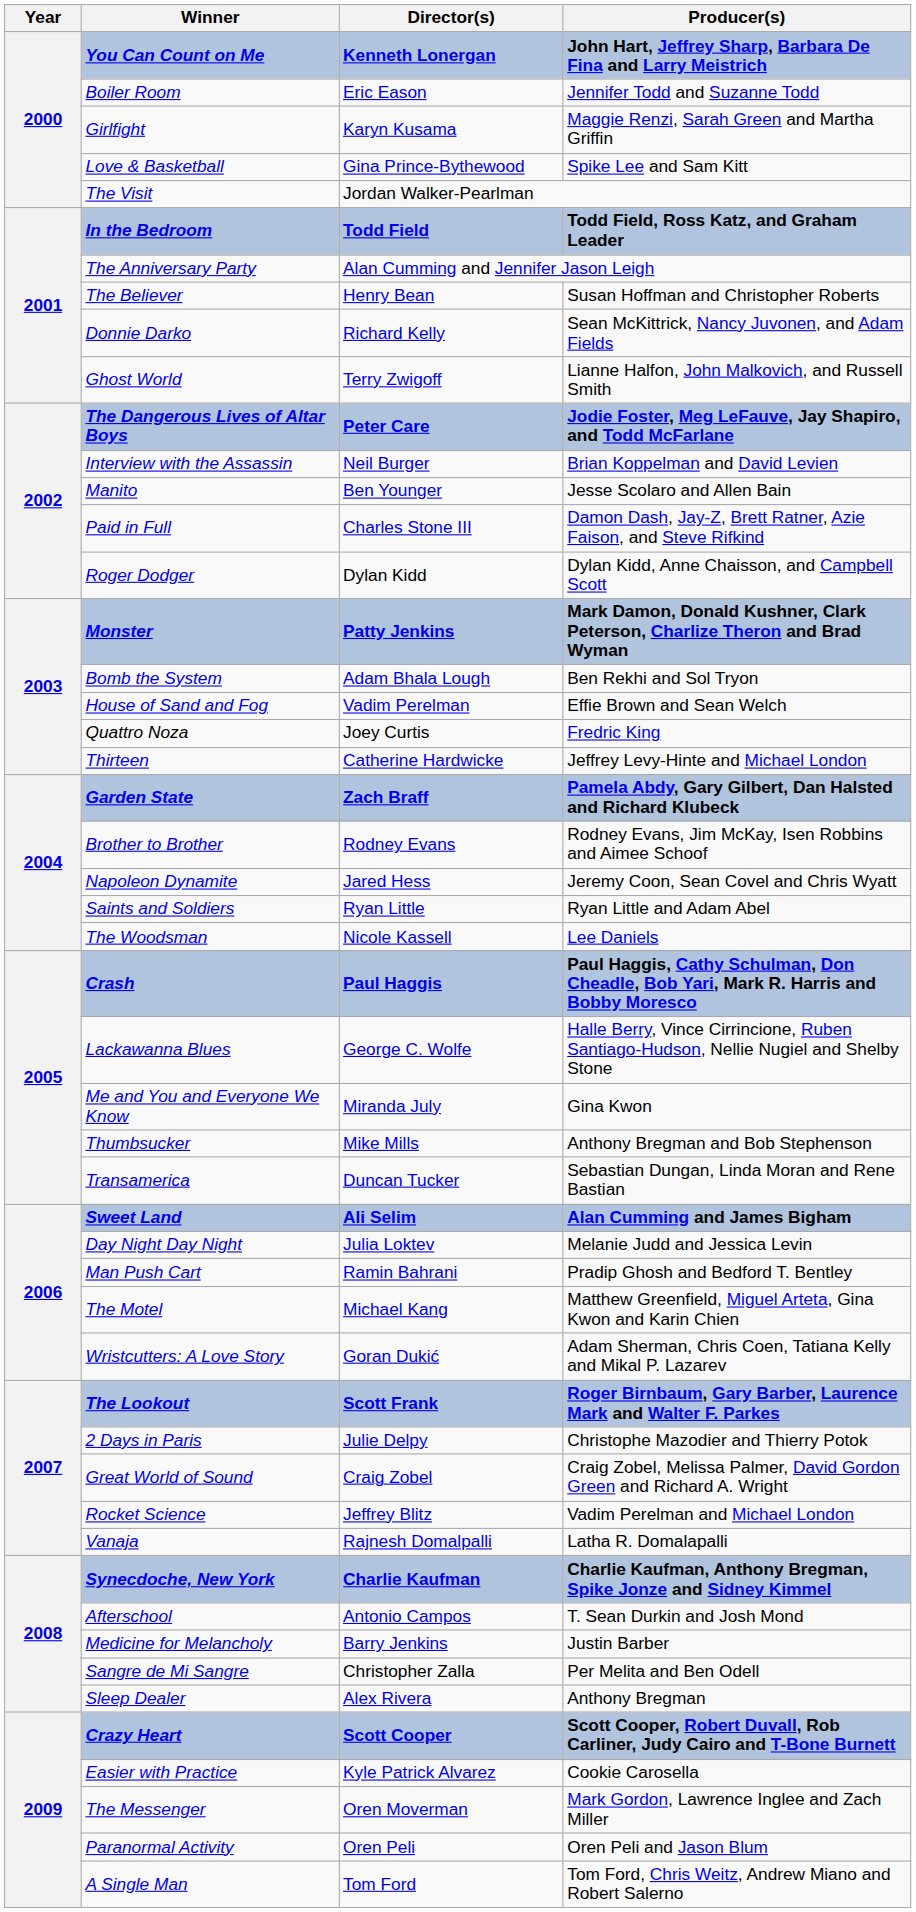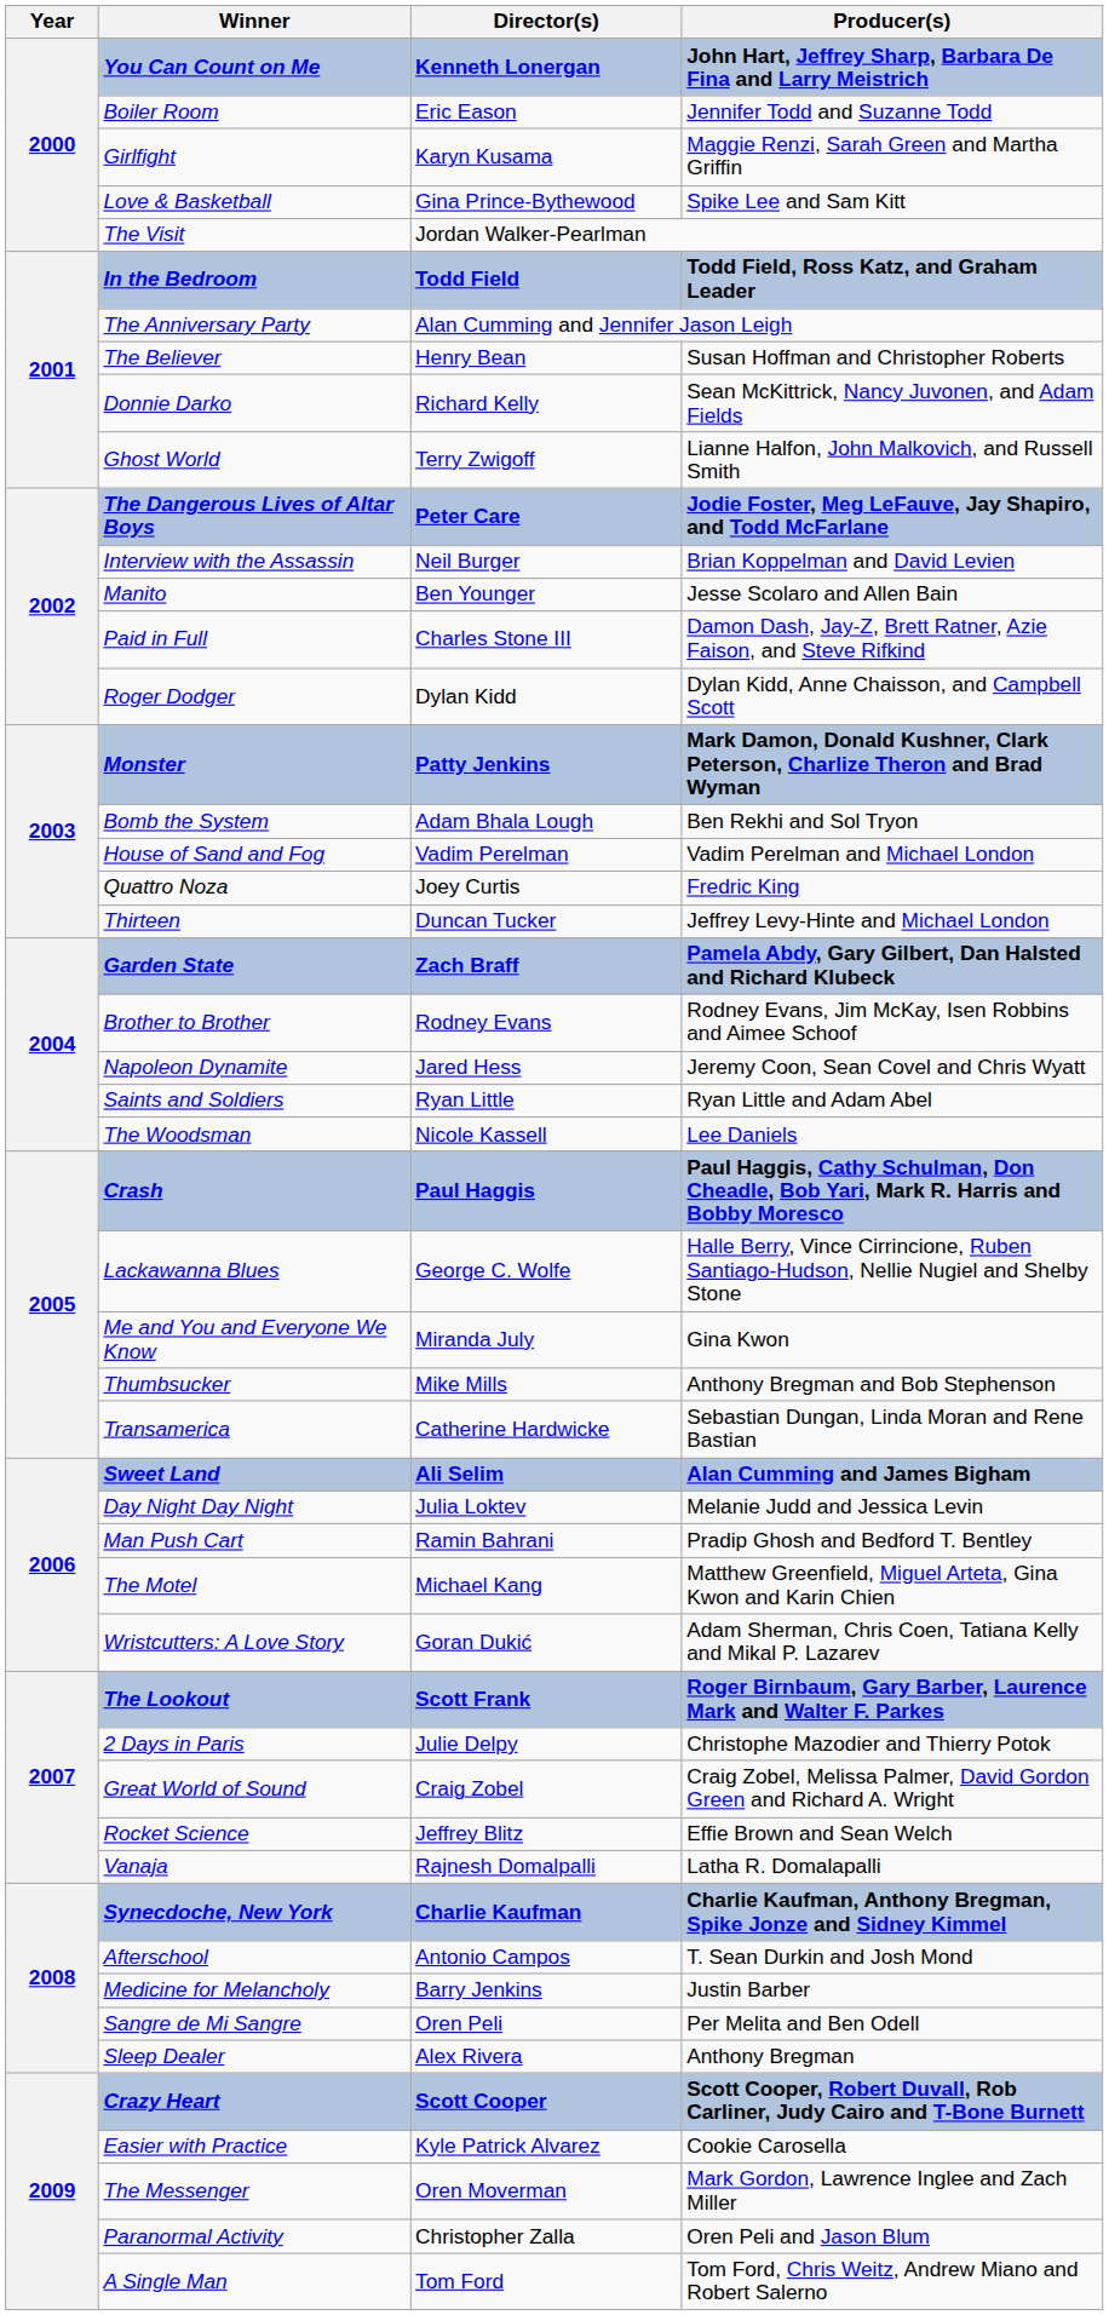House of Sand and Fog | Producer(s): Effie Brown and Sean Welch -> Vadim Perelman and Michael London
Thirteen | Director(s): Catherine Hardwicke -> Duncan Tucker
Transamerica | Director(s): Duncan Tucker -> Catherine Hardwicke
Rocket Science | Producer(s): Vadim Perelman and Michael London -> Effie Brown and Sean Welch
Sangre de Mi Sangre | Director(s): Christopher Zalla -> Oren Peli
Paranormal Activity | Director(s): Oren Peli -> Christopher Zalla
